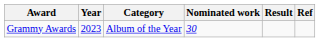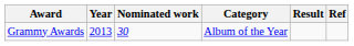columns swapped: Nominated work <-> Category
Grammy Awards | Year: 2023 -> 2013
